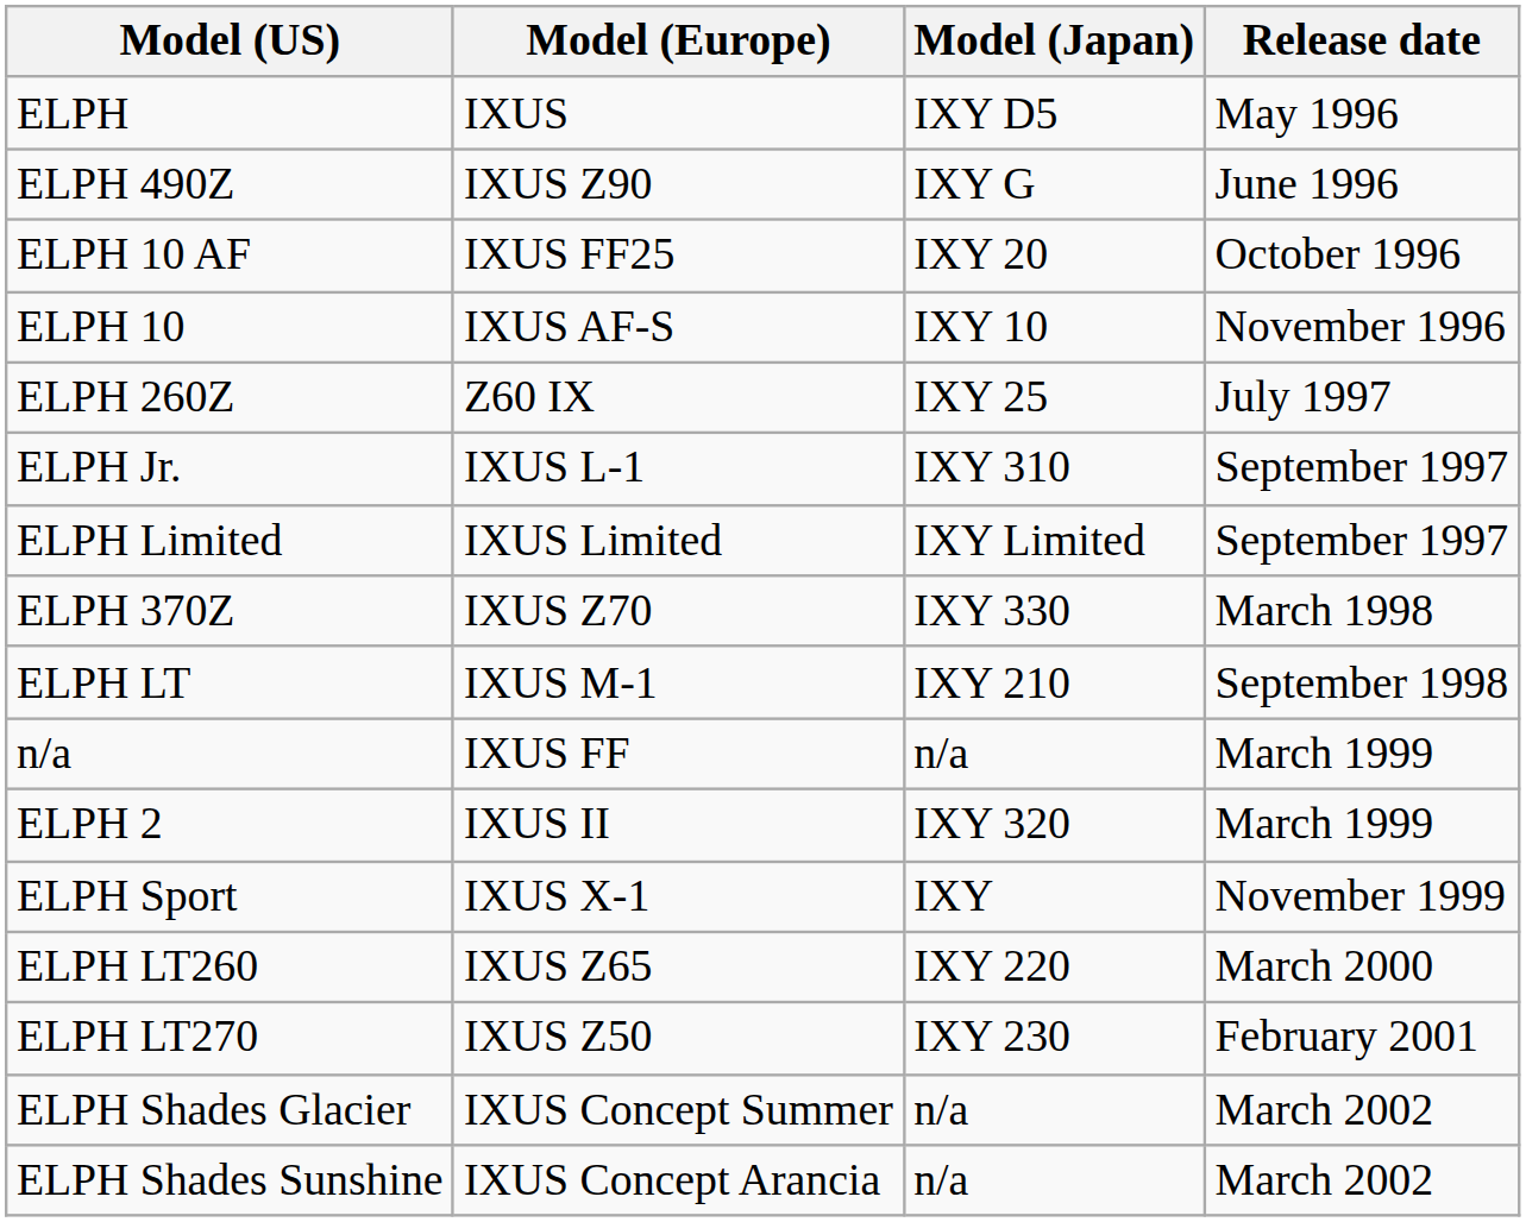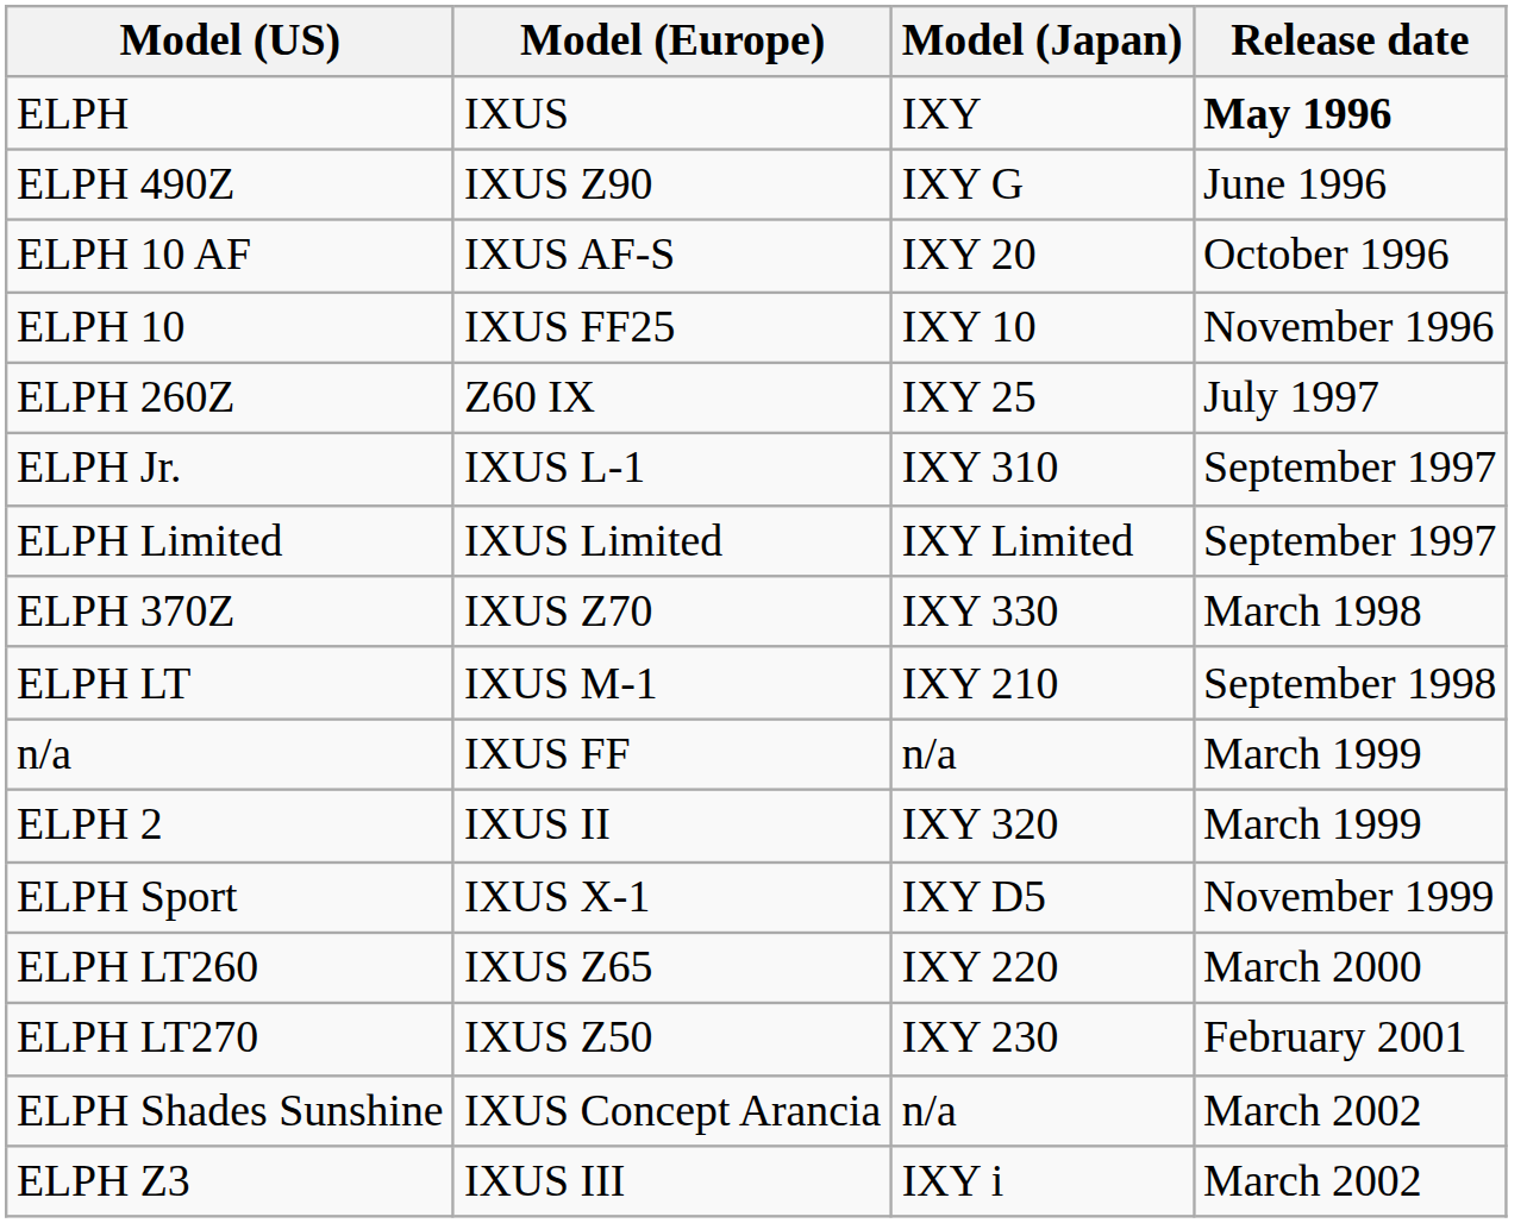ELPH | Model (Japan): IXY D5 -> IXY
ELPH | Release date: normal -> bold
ELPH 10 AF | Model (Europe): IXUS FF25 -> IXUS AF-S
ELPH 10 | Model (Europe): IXUS AF-S -> IXUS FF25
ELPH Sport | Model (Japan): IXY -> IXY D5
- row: ELPH Shades Glacier | IXUS Concept Summer | n/a | March 2002
+ row: ELPH Z3 | IXUS III | IXY i | March 2002
